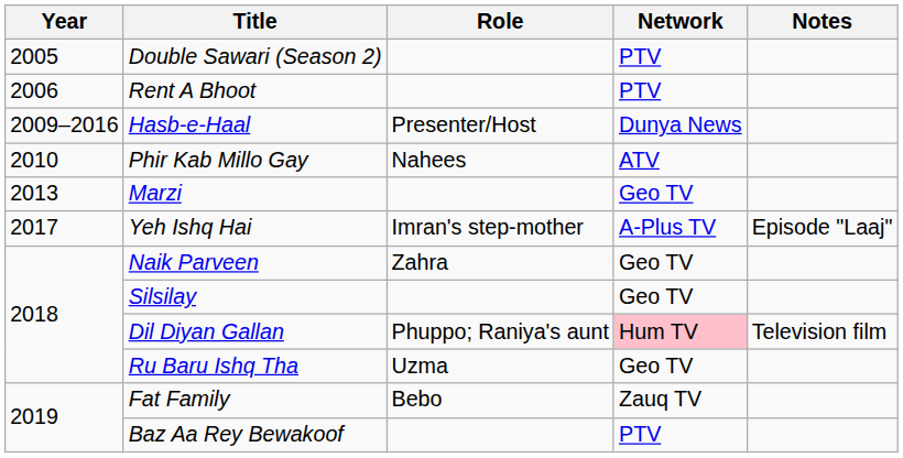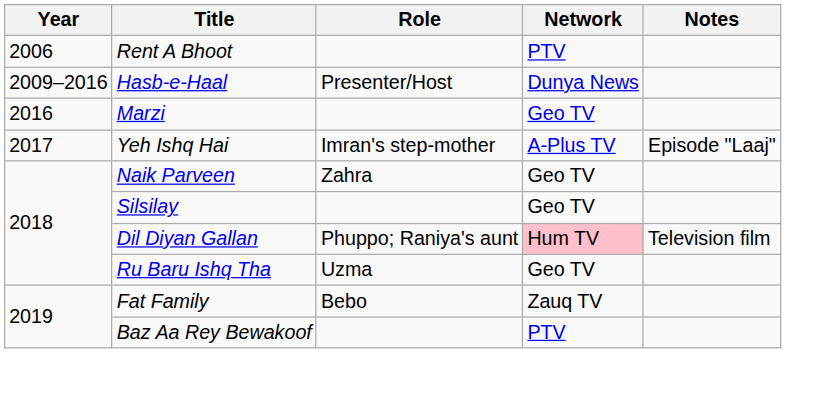- row: 2005 | Double Sawari (Season 2) | PTV
- row: 2010 | Phir Kab Millo Gay | Nahees | ATV
Marzi | Year: 2013 -> 2016
